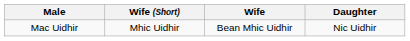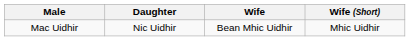columns swapped: Daughter <-> Wife (Short)
